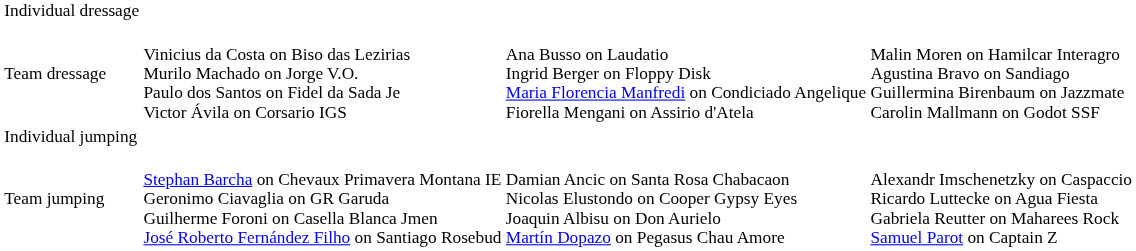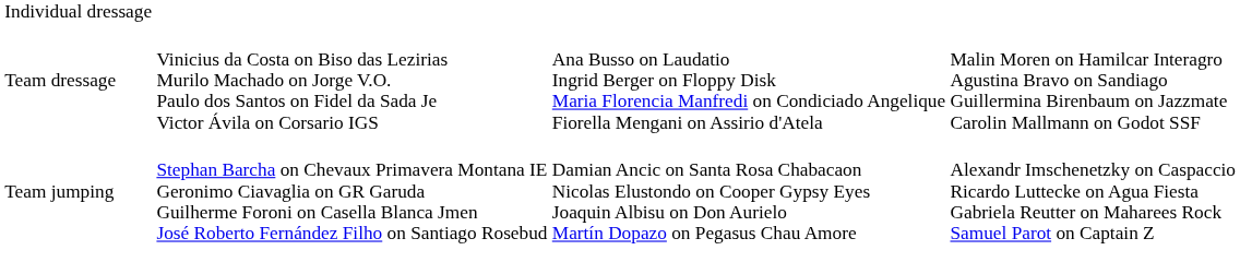- row: Individual jumping
